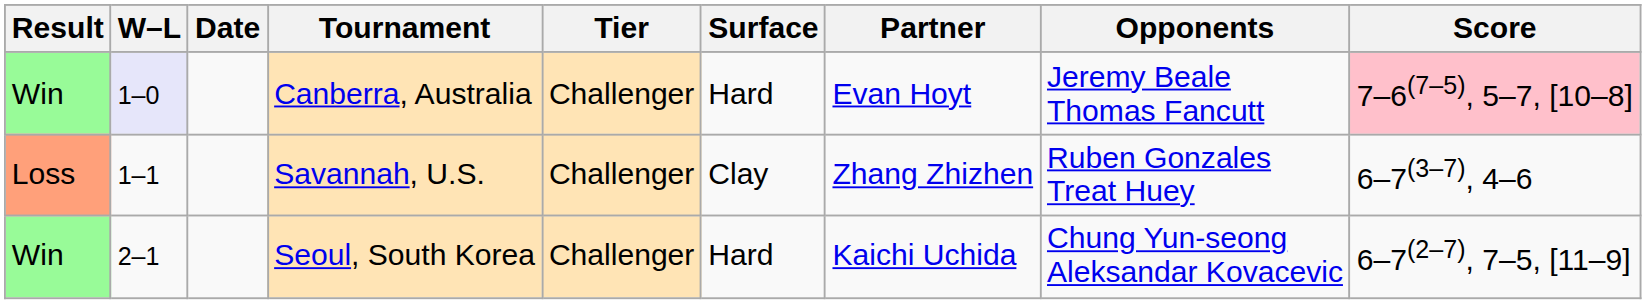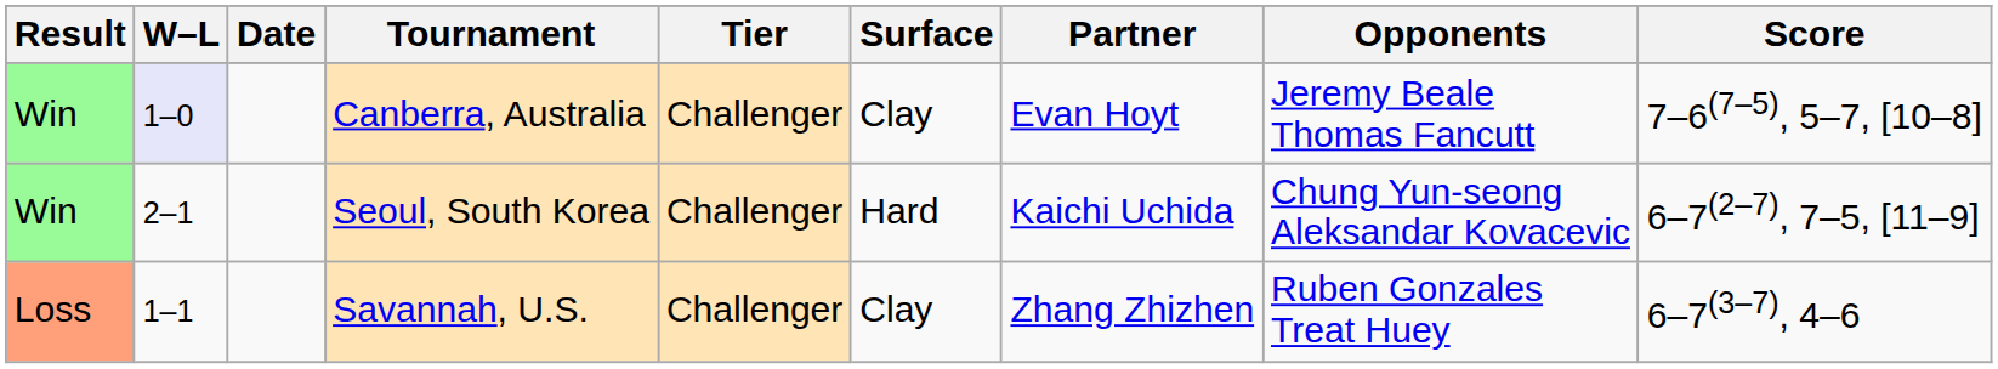Canberra, Australia | Surface: Hard -> Clay
Canberra, Australia | Score: pink background -> no background
rows swapped: Savannah, U.S. <-> Seoul, South Korea
